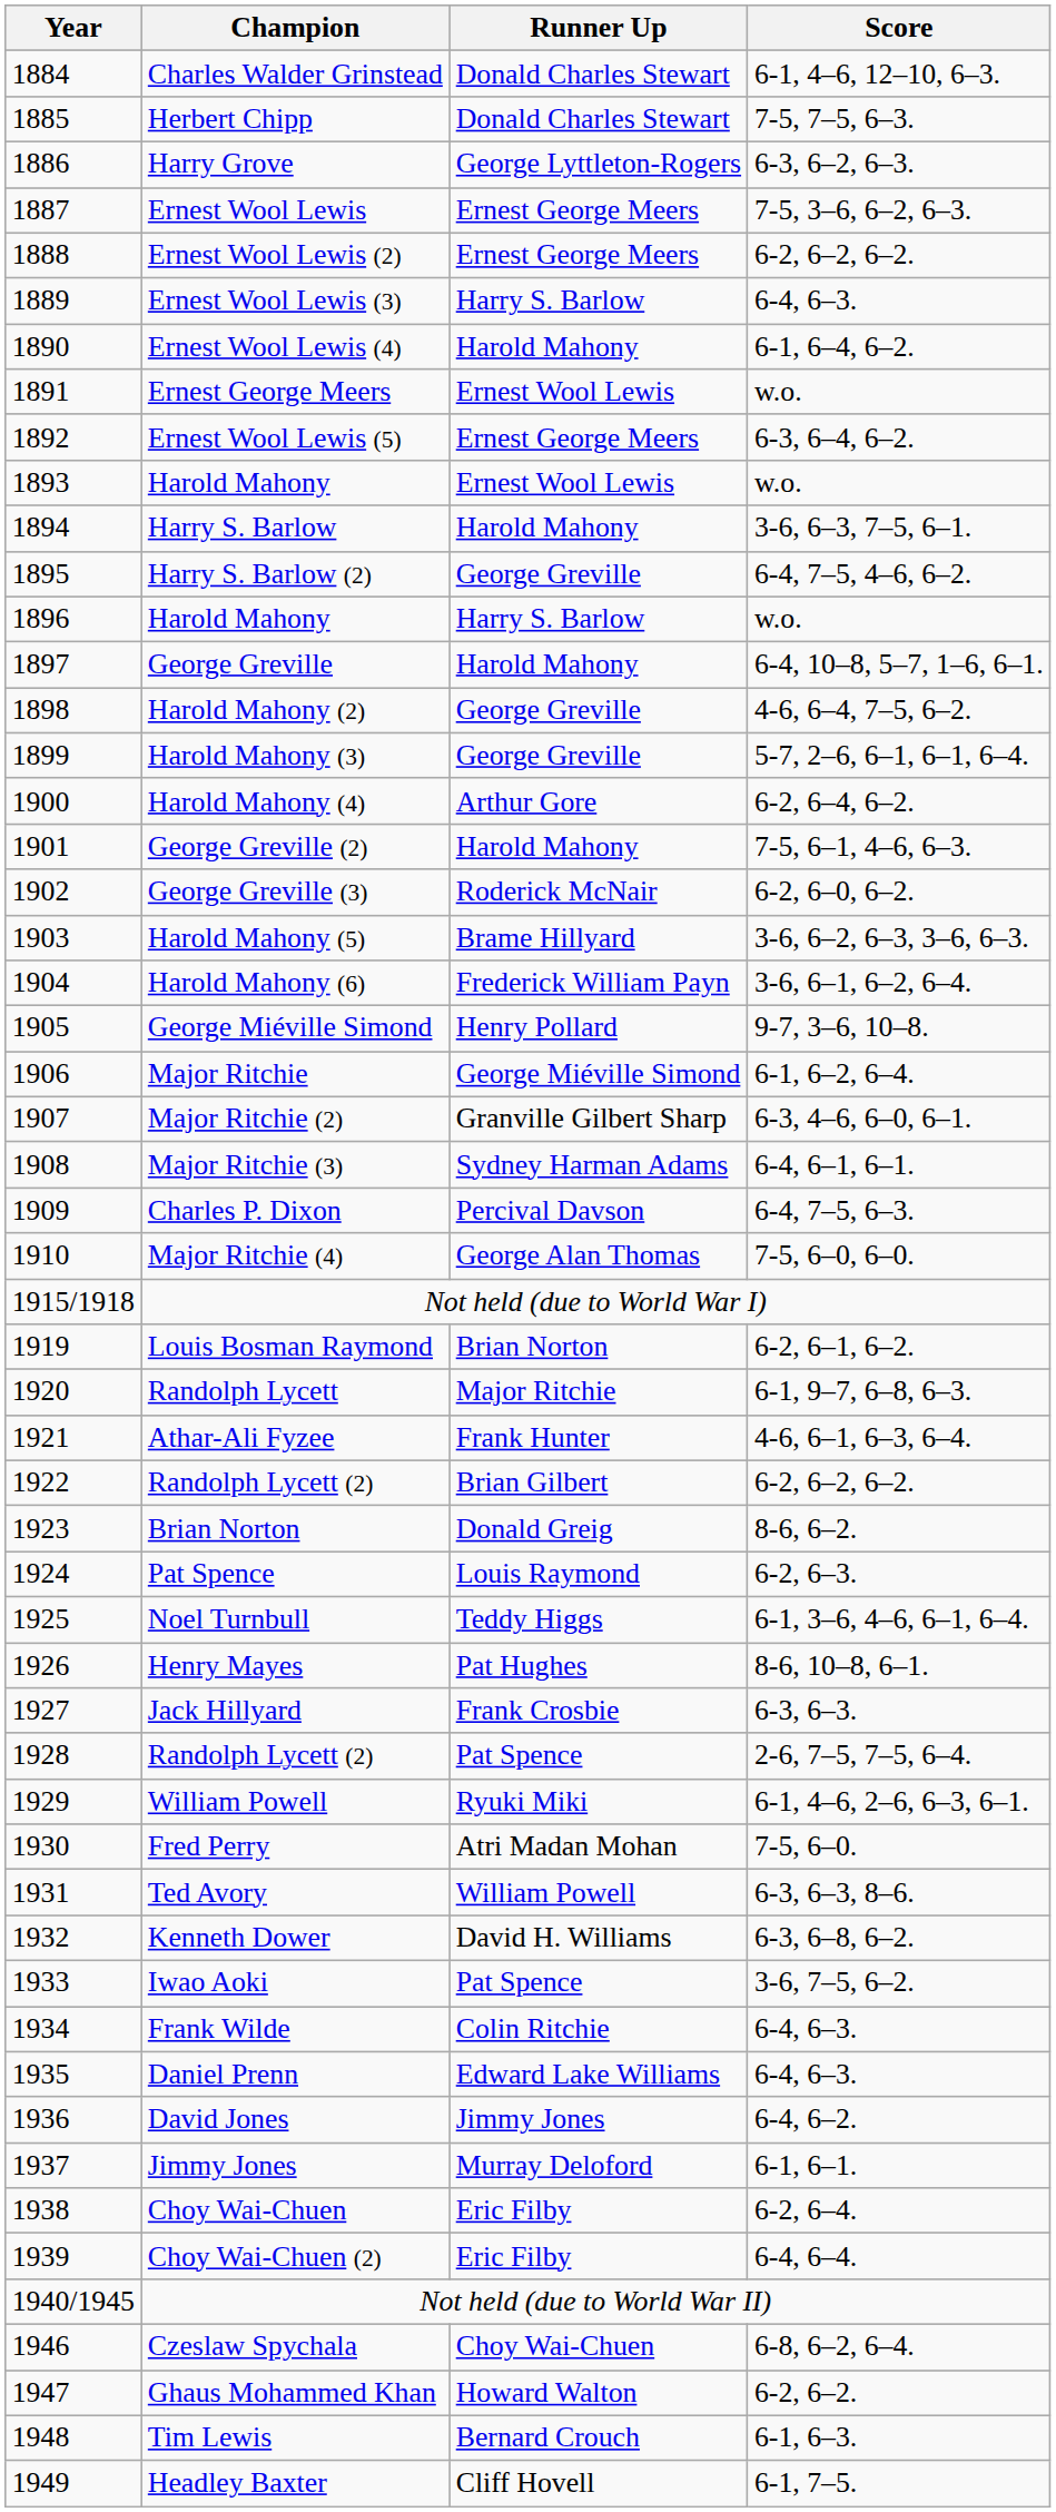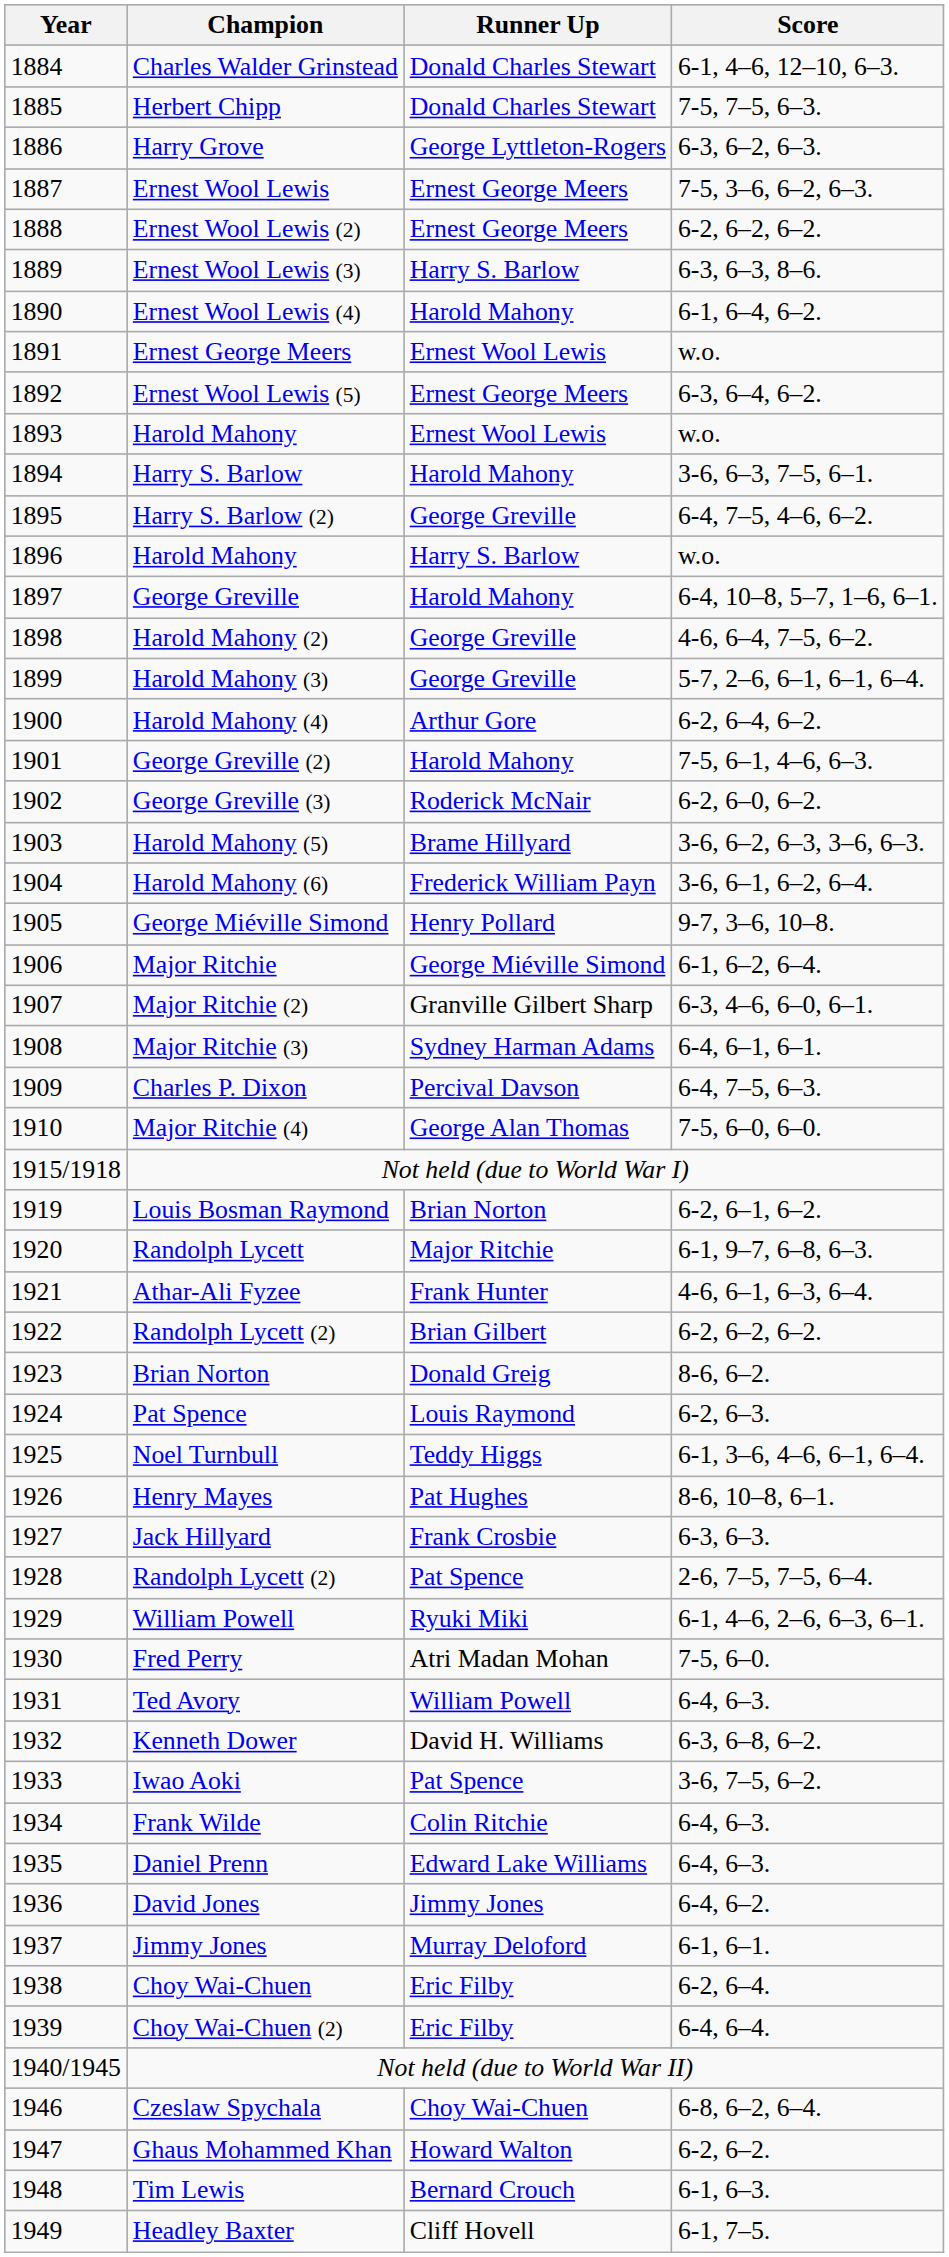Ernest Wool Lewis (3) | Score: 6-4, 6–3. -> 6-3, 6–3, 8–6.
Ted Avory | Score: 6-3, 6–3, 8–6. -> 6-4, 6–3.
